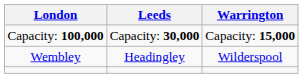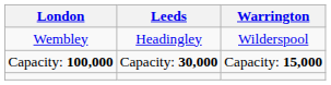rows swapped: Wembley <-> Capacity: 100,000
